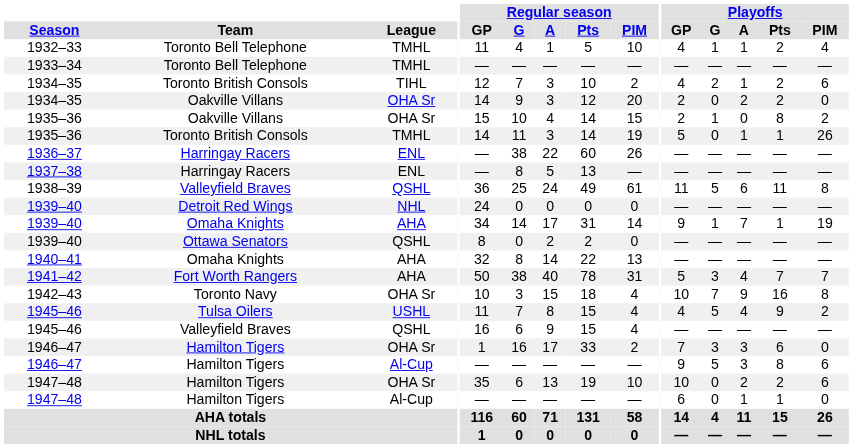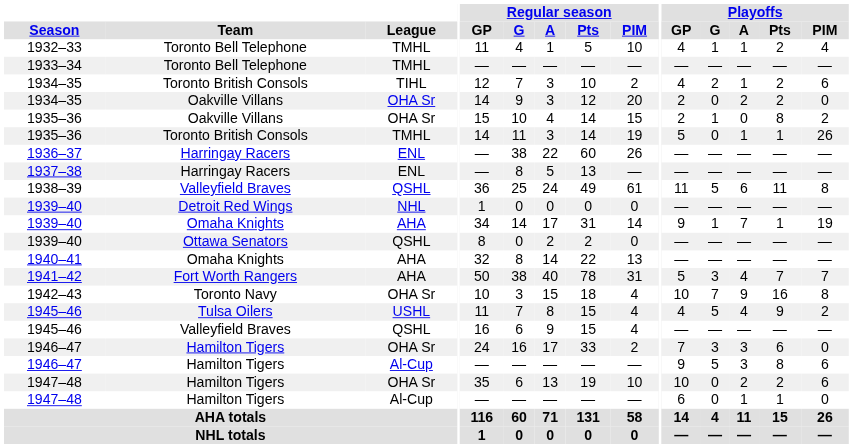1939–40 / NHL | Regular season / GP: 24 -> 1
1946–47 / OHA Sr | Regular season / GP: 1 -> 24
